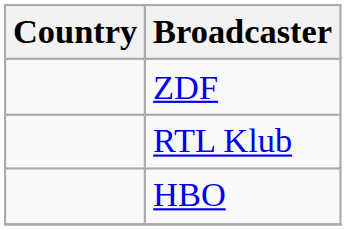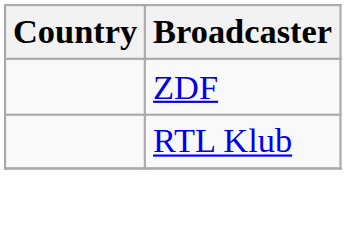- row: HBO
